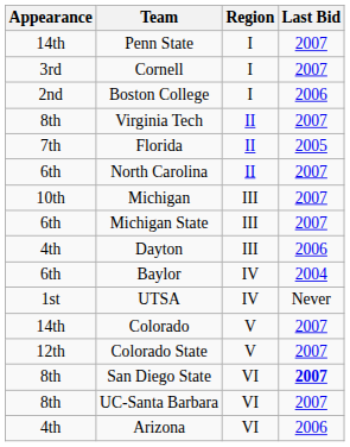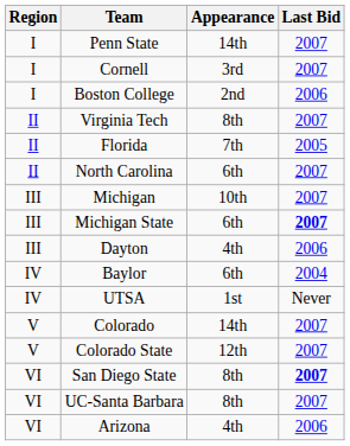columns swapped: Region <-> Appearance
Michigan State | Last Bid: normal -> bold
